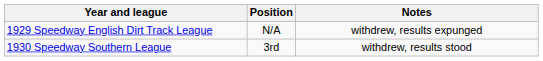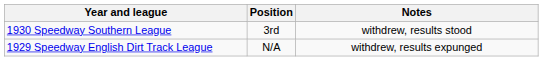rows swapped: 1929 Speedway English Dirt Track League <-> 1930 Speedway Southern League
